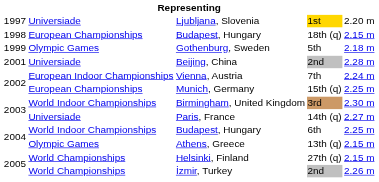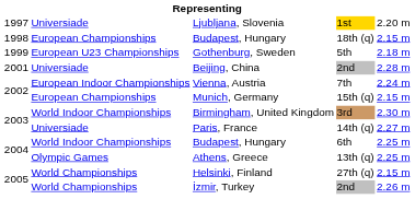Gothenburg, Sweden | column 2: Olympic Games -> European U23 Championships
Munich, Germany | column 5: 2.25 m -> 2.15 m
Athens, Greece | column 5: 2.15 m -> 2.25 m
